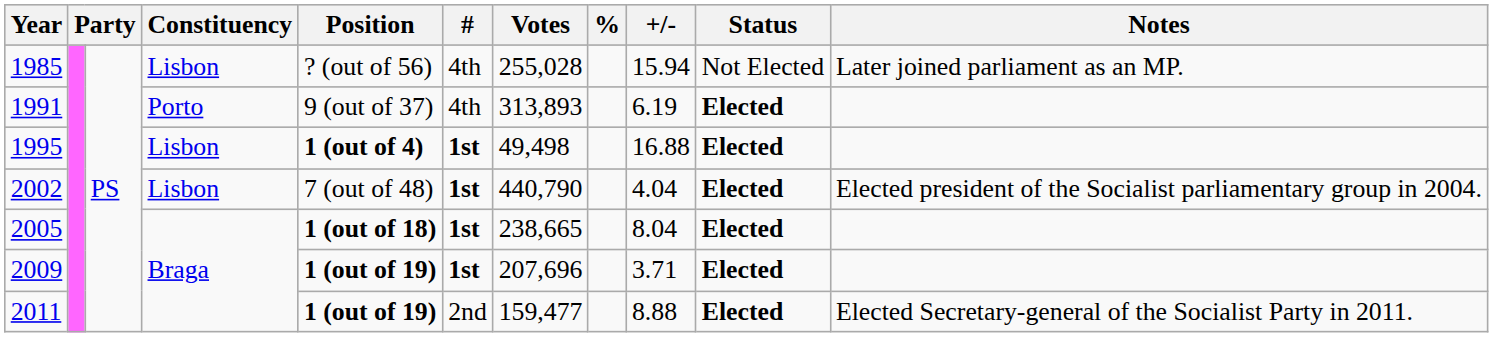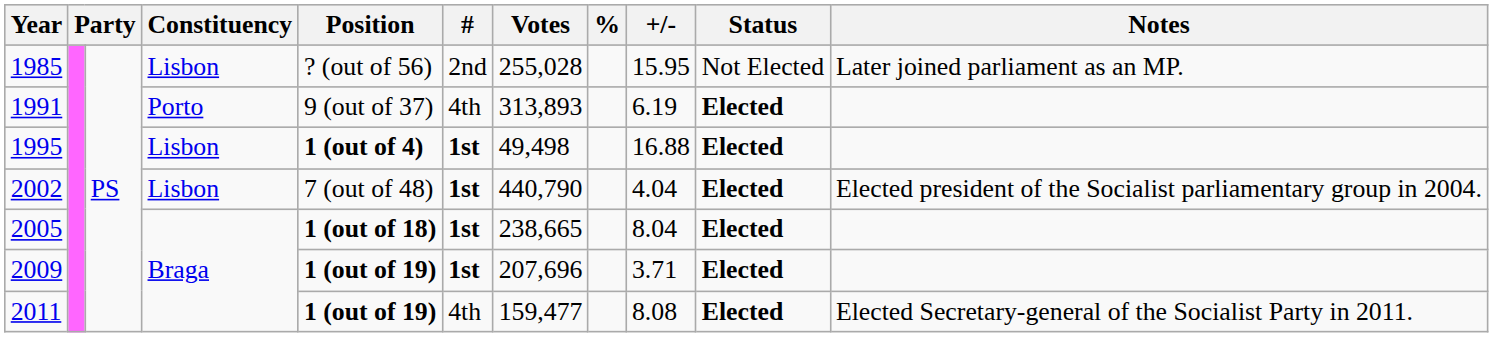1985 | #: 4th -> 2nd
1985 | +/-: 15.94 -> 15.95
2011 | #: 2nd -> 4th
2011 | +/-: 8.88 -> 8.08
